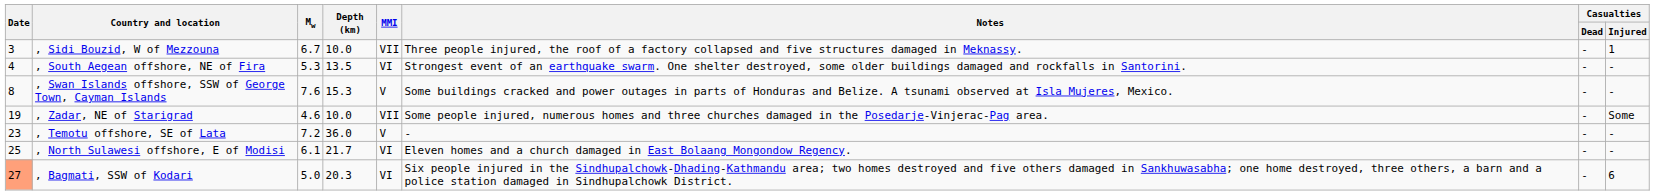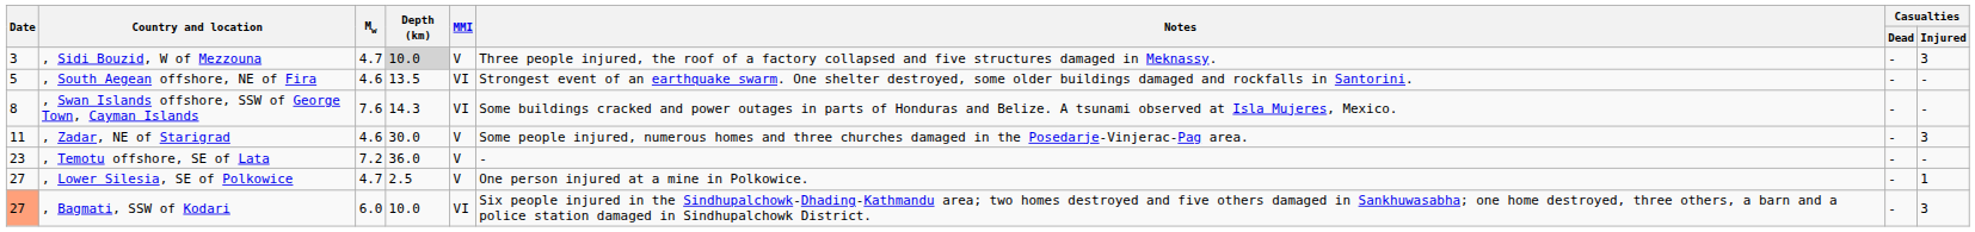, Sidi Bouzid, W of Mezzouna | Mw: 6.7 -> 4.7
, Sidi Bouzid, W of Mezzouna | Depth (km): no background -> lightgrey background
, Sidi Bouzid, W of Mezzouna | MMI: VII -> V
, Sidi Bouzid, W of Mezzouna | Casualties / Injured: 1 -> 3
, South Aegean offshore, NE of Fira | Date: 4 -> 5
, South Aegean offshore, NE of Fira | Mw: 5.3 -> 4.6
, Swan Islands offshore, SSW of George Town, Cayman Islands | Depth (km): 15.3 -> 14.3
, Swan Islands offshore, SSW of George Town, Cayman Islands | MMI: V -> VI
, Zadar, NE of Starigrad | Date: 19 -> 11
, Zadar, NE of Starigrad | Depth (km): 10.0 -> 30.0
, Zadar, NE of Starigrad | MMI: VII -> V
, Zadar, NE of Starigrad | Casualties / Injured: Some -> 3
- row: 25 | , North Sulawesi offshore, E of Modisi | 6.1 | 21.7 | VI | Eleven homes and a church damaged in East Bolaang Mongondow Regency. | - | -
+ row: 27 | , Lower Silesia, SE of Polkowice | 4.7 | 2.5 | V | One person injured at a mine in Polkowice. | - | 1
, Bagmati, SSW of Kodari | Mw: 5.0 -> 6.0
, Bagmati, SSW of Kodari | Depth (km): 20.3 -> 10.0
, Bagmati, SSW of Kodari | Casualties / Injured: 6 -> 3
